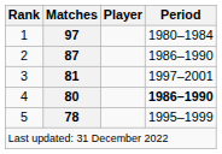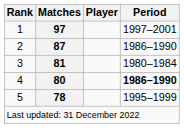1 | Period: 1980–1984 -> 1997–2001
3 | Period: 1997–2001 -> 1980–1984
